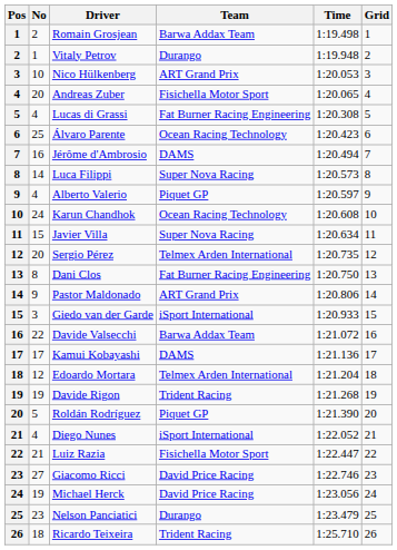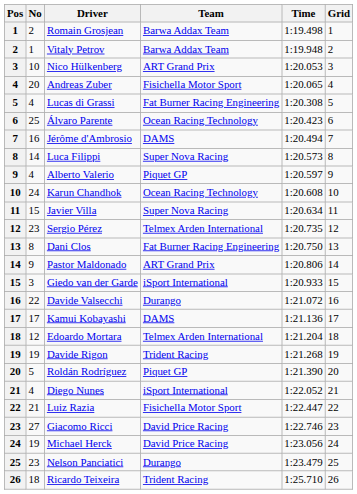Vitaly Petrov | Team: Durango -> Barwa Addax Team
Sergio Pérez | No: 20 -> 23
Davide Valsecchi | Team: Barwa Addax Team -> Durango
